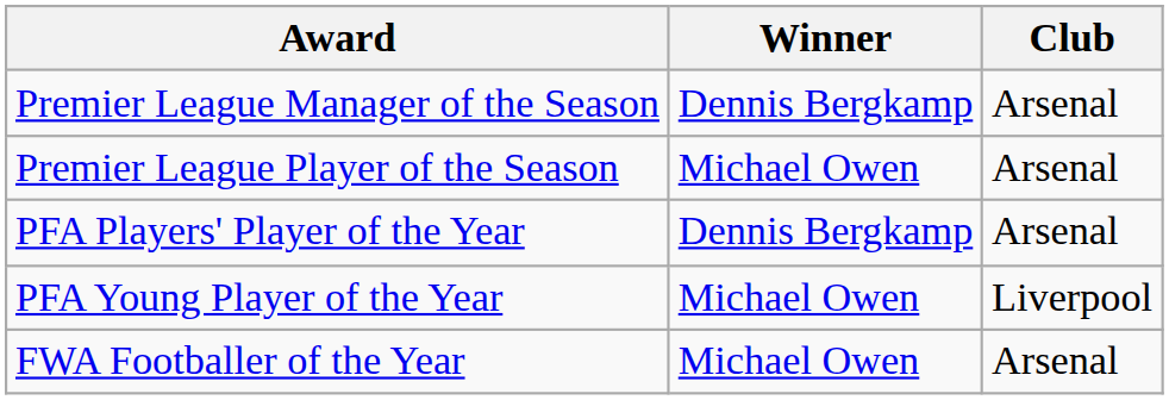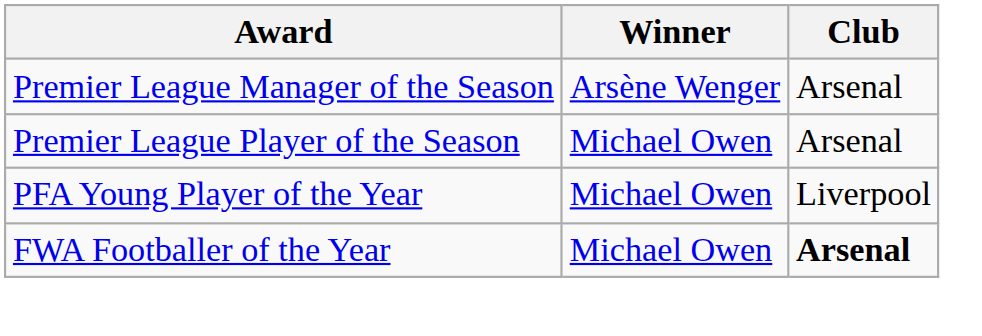Premier League Manager of the Season | Winner: Dennis Bergkamp -> Arsène Wenger
- row: PFA Players' Player of the Year | Dennis Bergkamp | Arsenal
FWA Footballer of the Year | Club: normal -> bold
